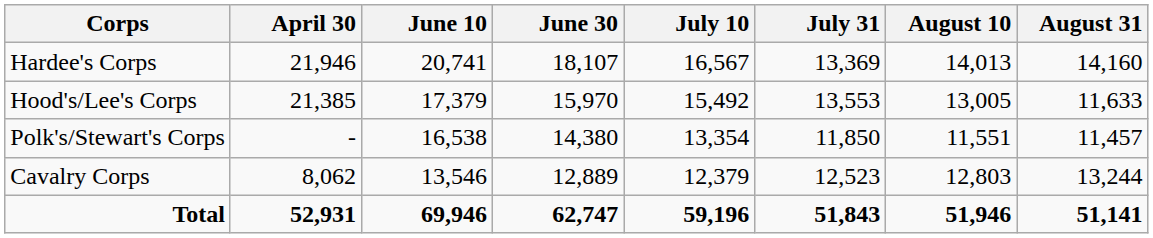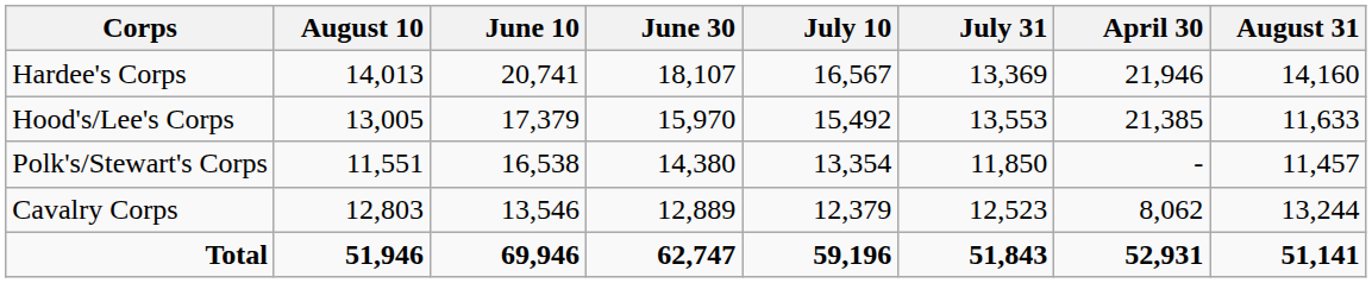columns swapped: April 30 <-> August 10
